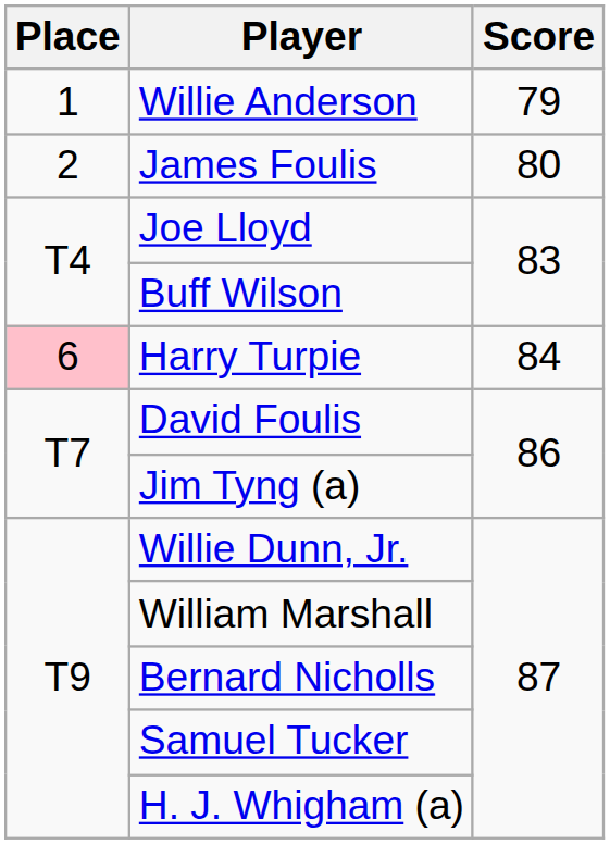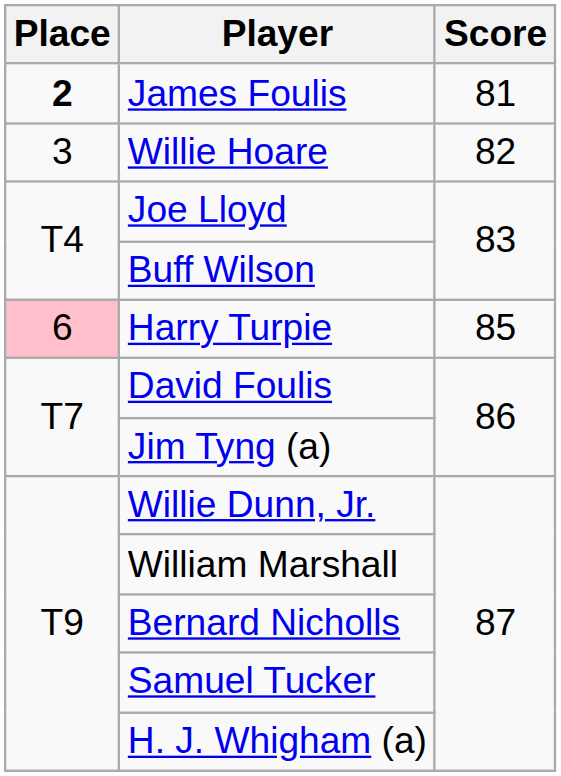- row: 1 | Willie Anderson | 79
James Foulis | Place: normal -> bold
James Foulis | Score: 80 -> 81
+ row: 3 | Willie Hoare | 82
Harry Turpie | Score: 84 -> 85
